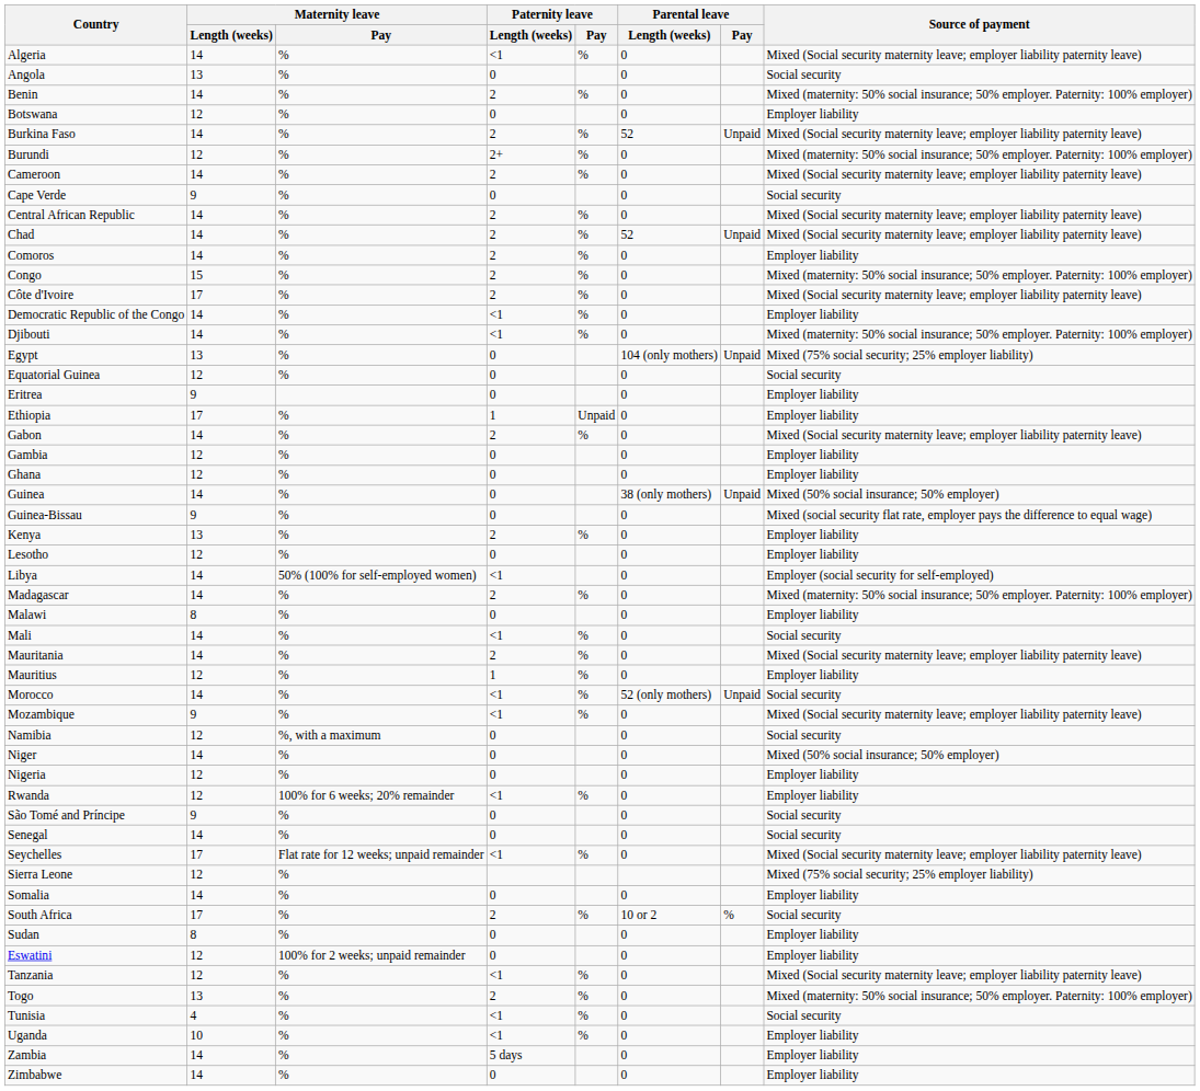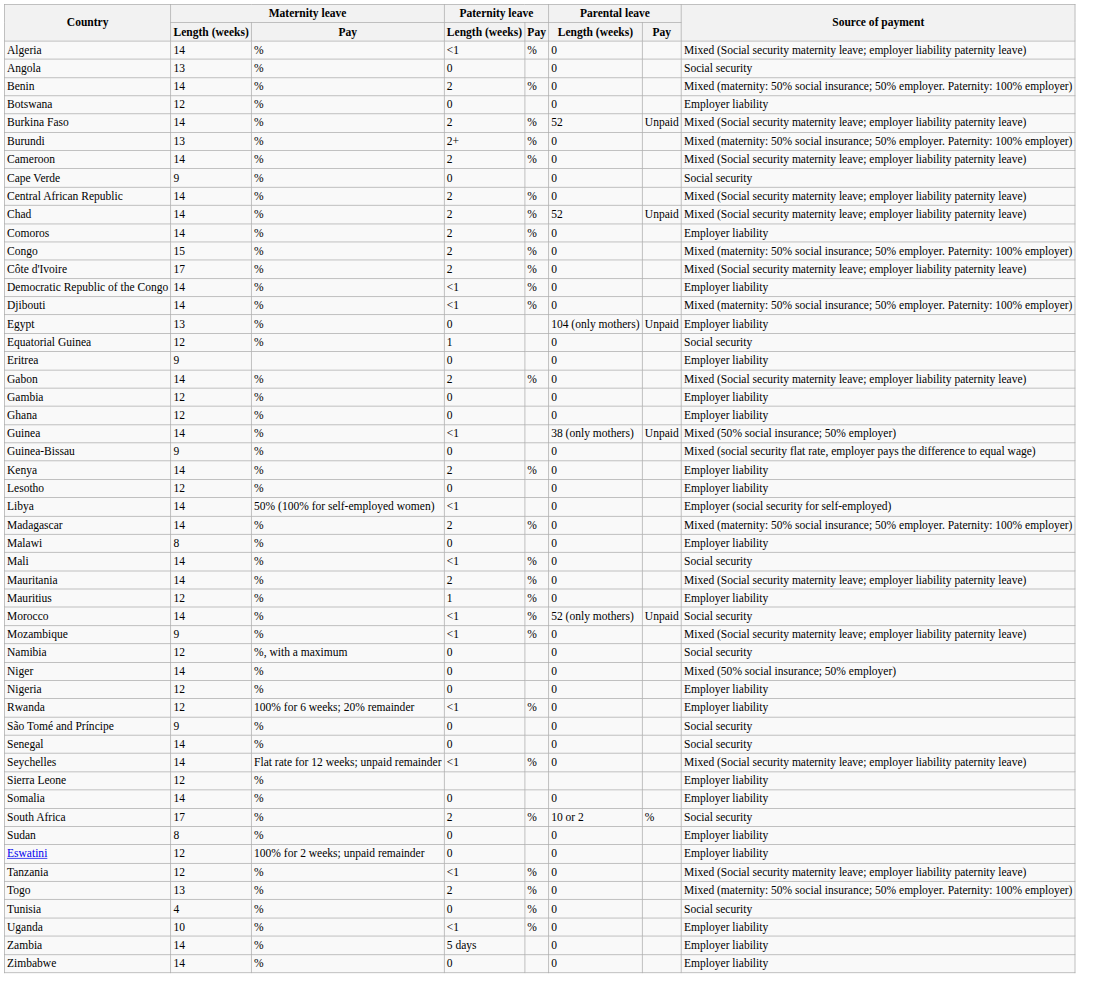Burundi | Maternity leave / Length (weeks): 12 -> 13
Egypt | Source of payment: Mixed (75% social security; 25% employer liability) -> Employer liability
Equatorial Guinea | Paternity leave / Length (weeks): 0 -> 1
- row: Ethiopia | 17 | % | 1 | Unpaid | 0 | Employer liability
Guinea | Paternity leave / Length (weeks): 0 -> <1
Kenya | Maternity leave / Length (weeks): 13 -> 14
Seychelles | Maternity leave / Length (weeks): 17 -> 14
Sierra Leone | Source of payment: Mixed (75% social security; 25% employer liability) -> Employer liability
Tunisia | Paternity leave / Length (weeks): <1 -> 0
